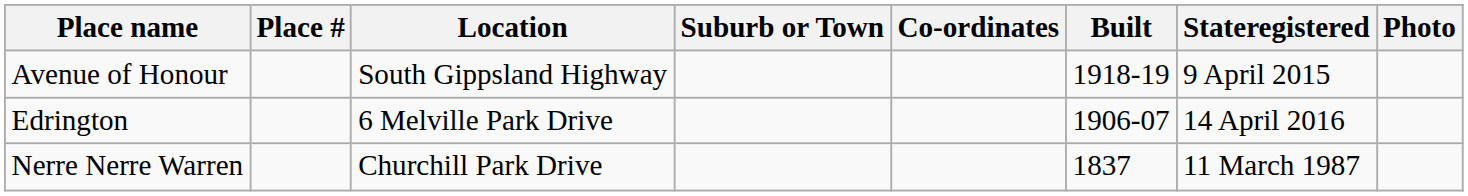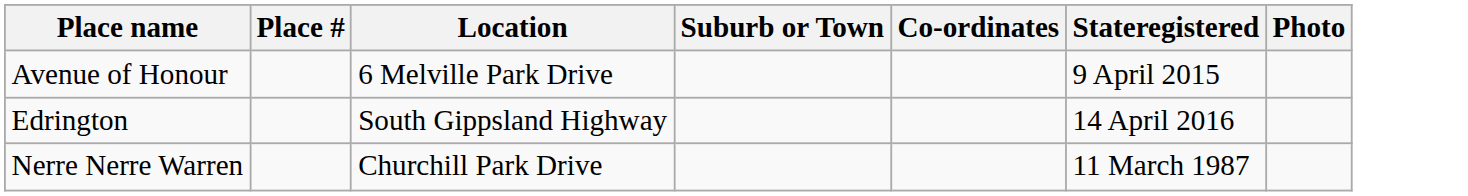- column: Built | 1918-19 | 1906-07 | 1837
Avenue of Honour | Location: South Gippsland Highway -> 6 Melville Park Drive
Edrington | Location: 6 Melville Park Drive -> South Gippsland Highway
